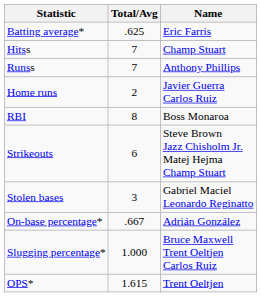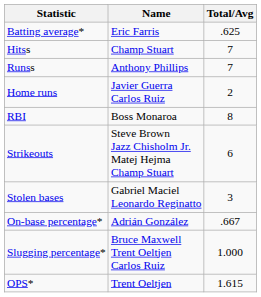columns swapped: Name <-> Total/Avg
